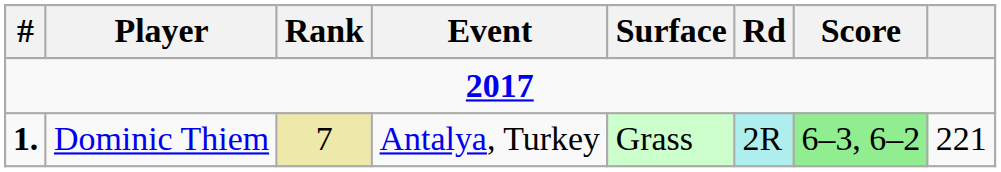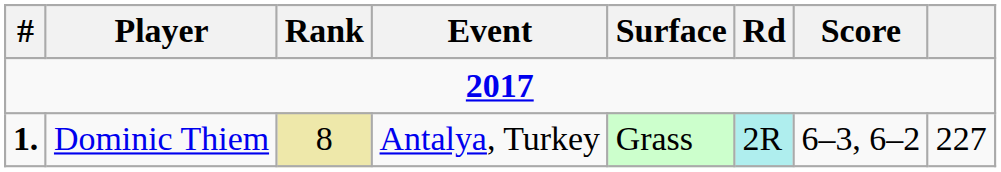Dominic Thiem | Rank: 7 -> 8
Dominic Thiem | Score: lightgreen background -> no background
Dominic Thiem | column 8: 221 -> 227
